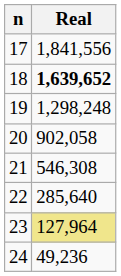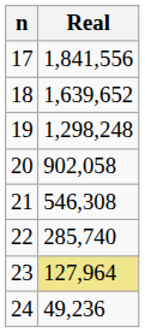18 | Real: bold -> normal
22 | Real: 285,640 -> 285,740
